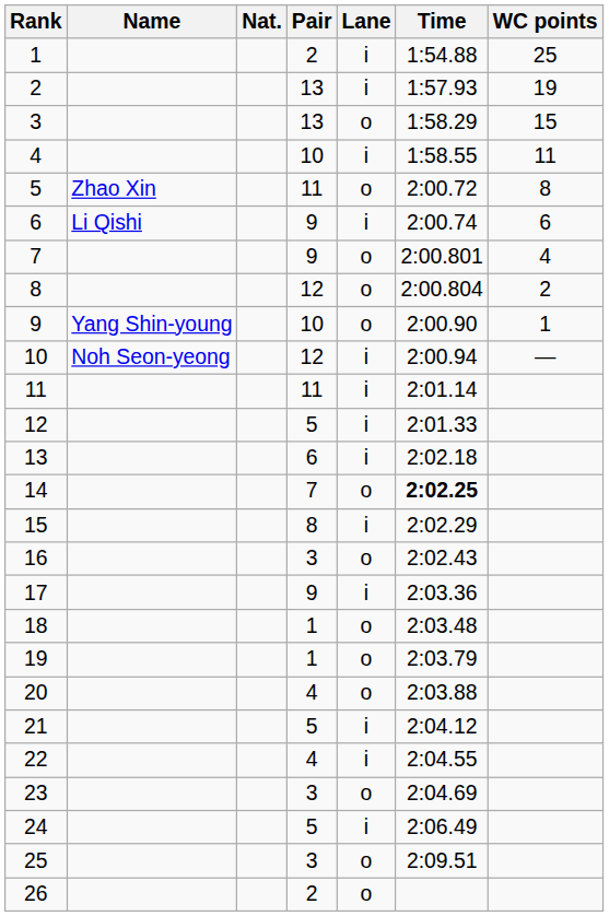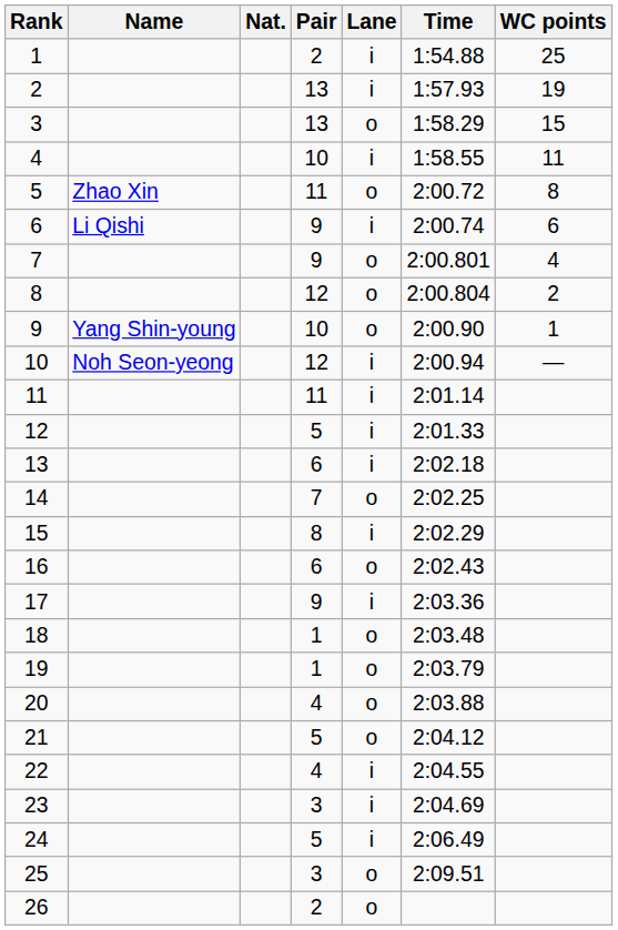14 | Time: bold -> normal
16 | Pair: 3 -> 6
21 | Lane: i -> o
23 | Lane: o -> i
